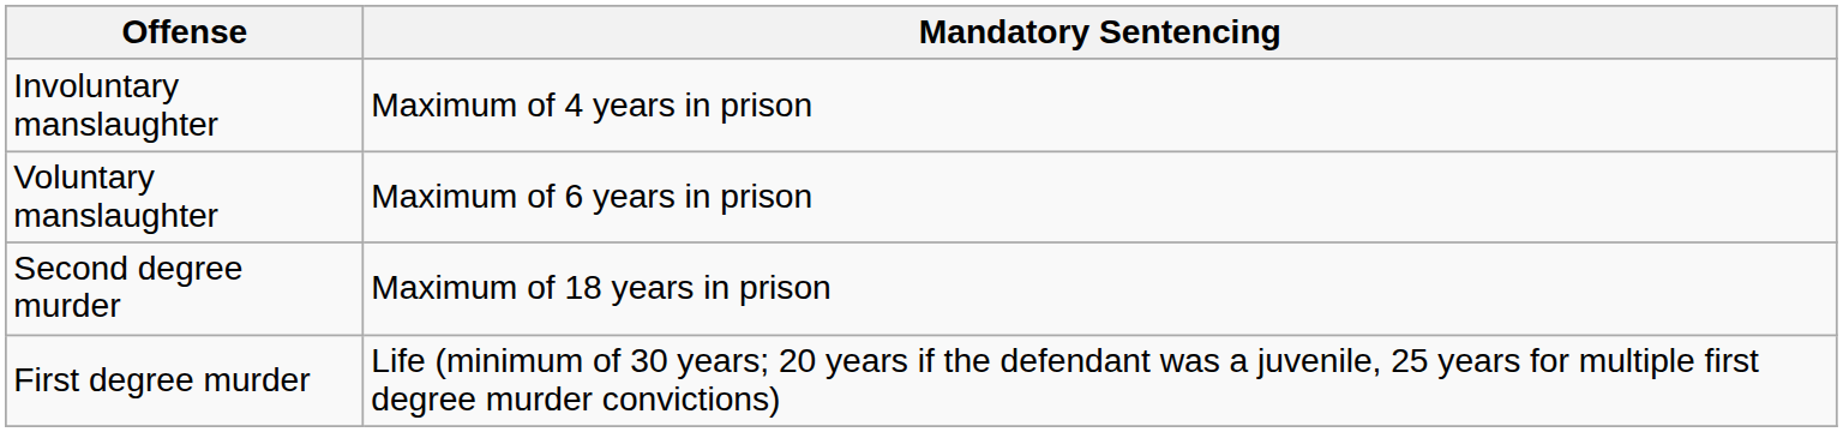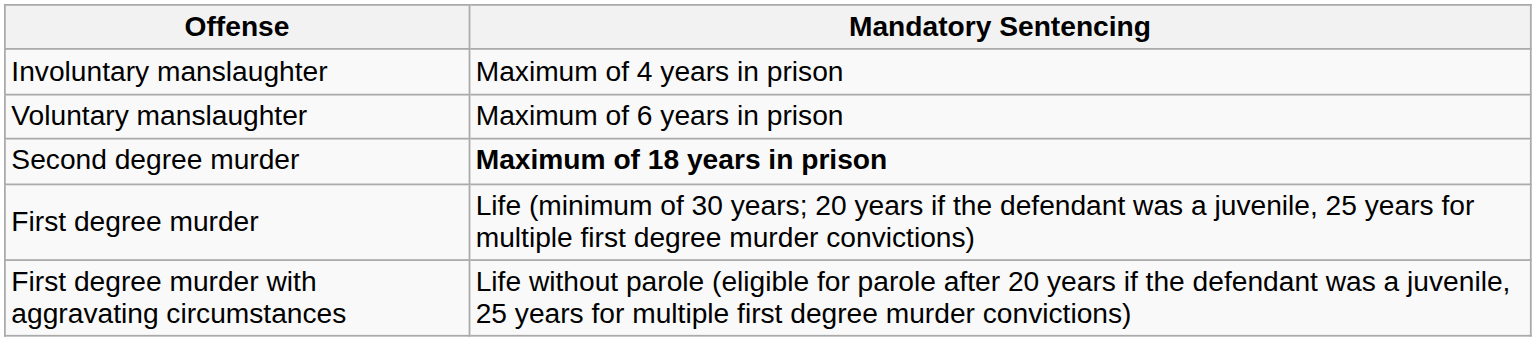Second degree murder | Mandatory Sentencing: normal -> bold
+ row: First degree murder with aggravating circumstances | Life without parole (eligible for parole after 20 years if the defendant was a juvenile, 25 years for multiple first degree murder convictions)
